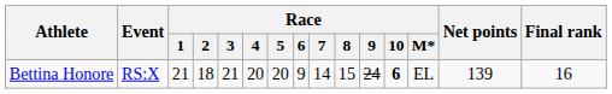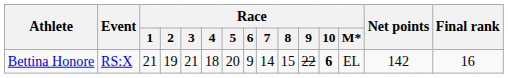Bettina Honore | Race / 2: 18 -> 19
Bettina Honore | Race / 4: 20 -> 18
Bettina Honore | Race / 9: 24 -> 22
Bettina Honore | Net points: 139 -> 142
